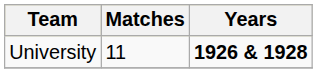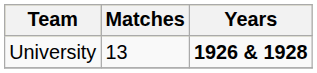University | Matches: 11 -> 13
